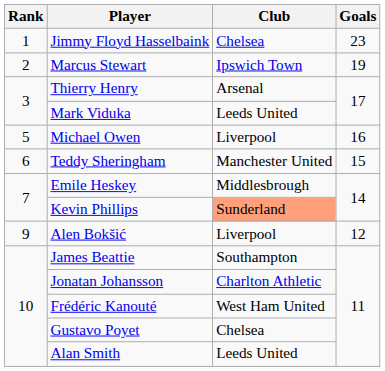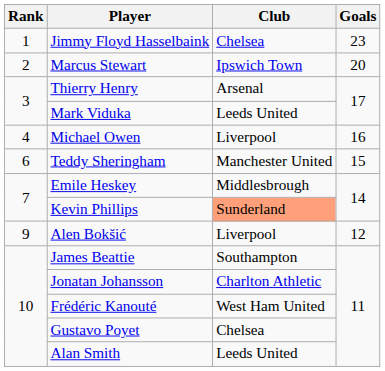Marcus Stewart | Goals: 19 -> 20
Michael Owen | Rank: 5 -> 4
